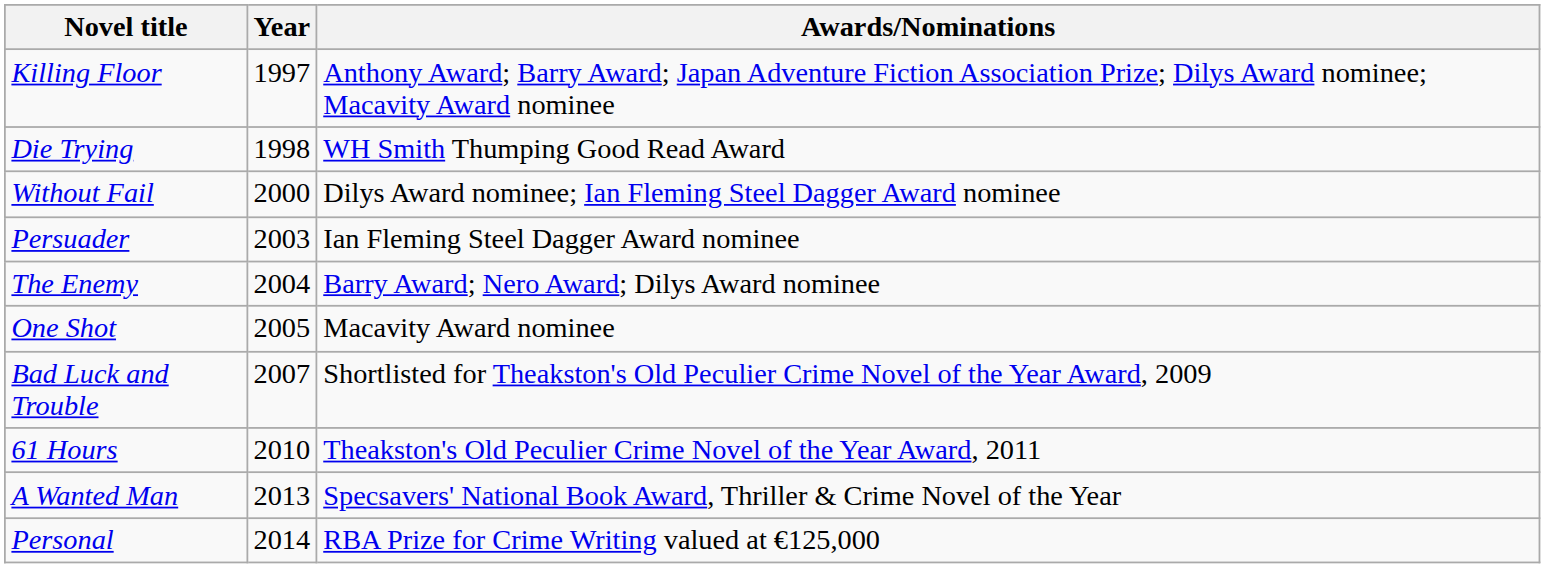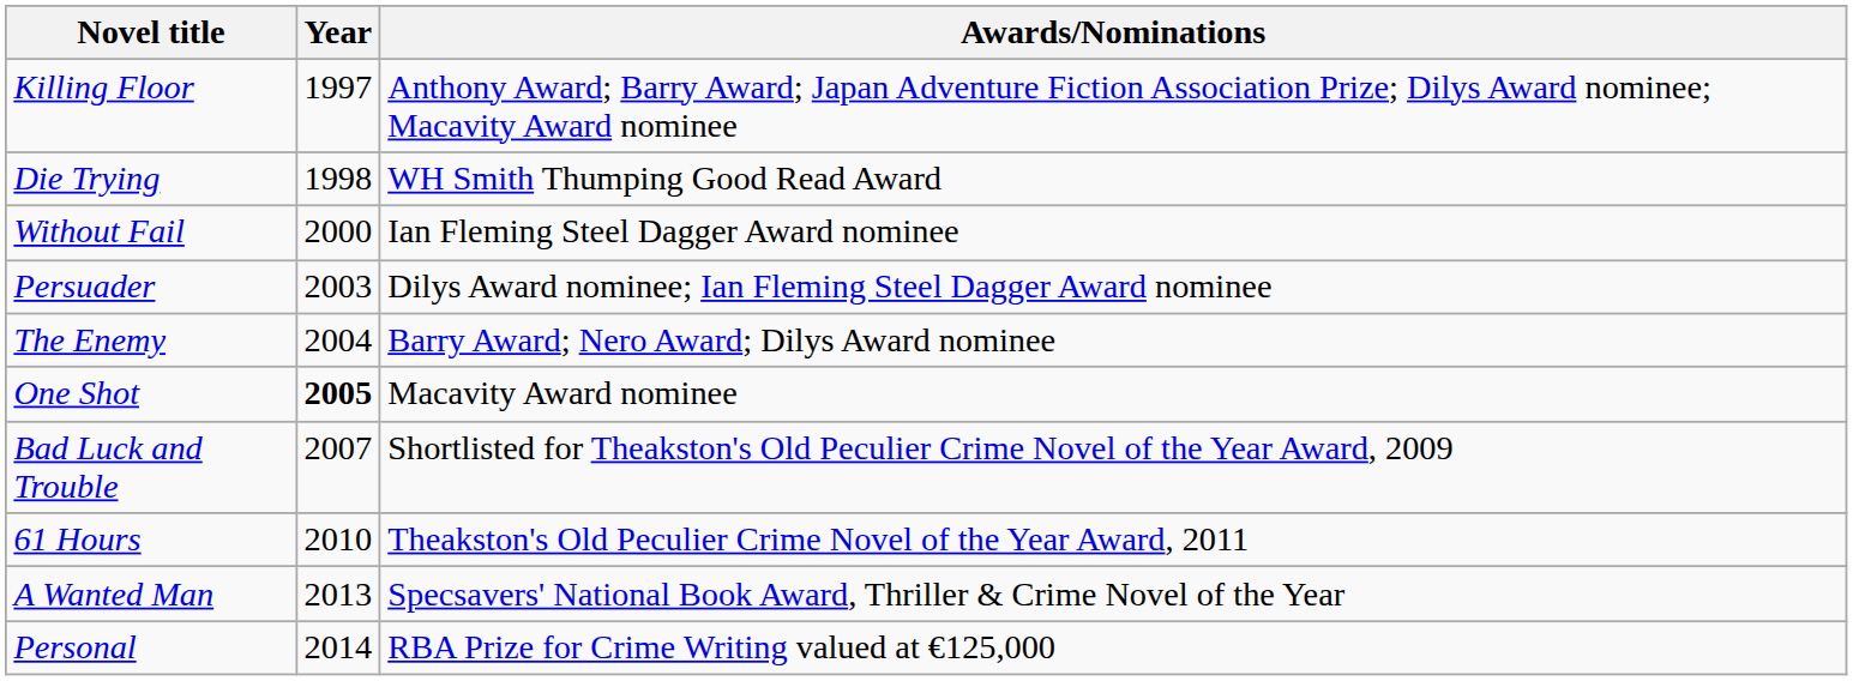Without Fail | Awards/Nominations: Dilys Award nominee; Ian Fleming Steel Dagger Award nominee -> Ian Fleming Steel Dagger Award nominee
Persuader | Awards/Nominations: Ian Fleming Steel Dagger Award nominee -> Dilys Award nominee; Ian Fleming Steel Dagger Award nominee
One Shot | Year: normal -> bold
